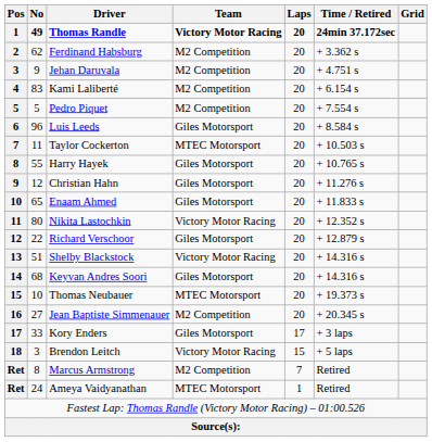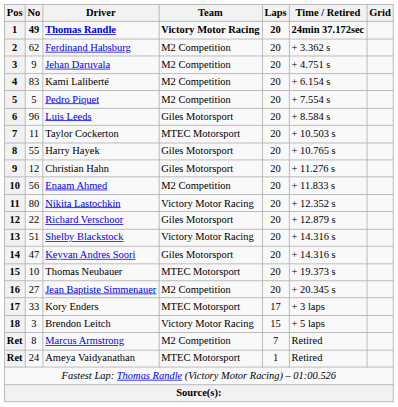Enaam Ahmed | No: 65 -> 56
Enaam Ahmed | Team: Giles Motorsport -> M2 Competition
Keyvan Andres Soori | No: 68 -> 47
Kory Enders | Team: Giles Motorsport -> MTEC Motorsport
